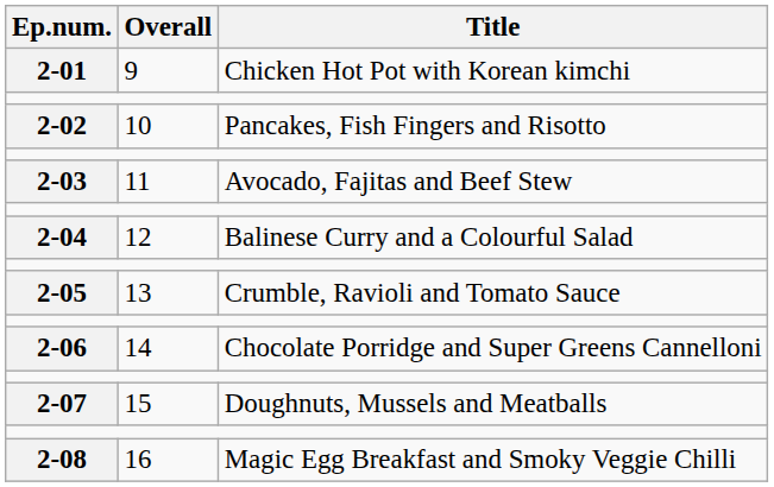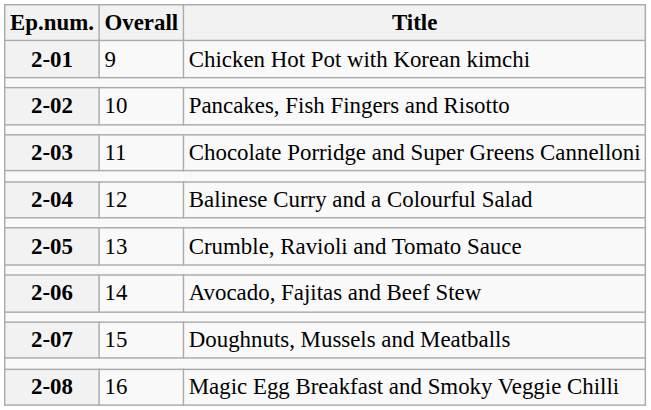2-03 | Title: Avocado, Fajitas and Beef Stew -> Chocolate Porridge and Super Greens Cannelloni
2-06 | Title: Chocolate Porridge and Super Greens Cannelloni -> Avocado, Fajitas and Beef Stew
